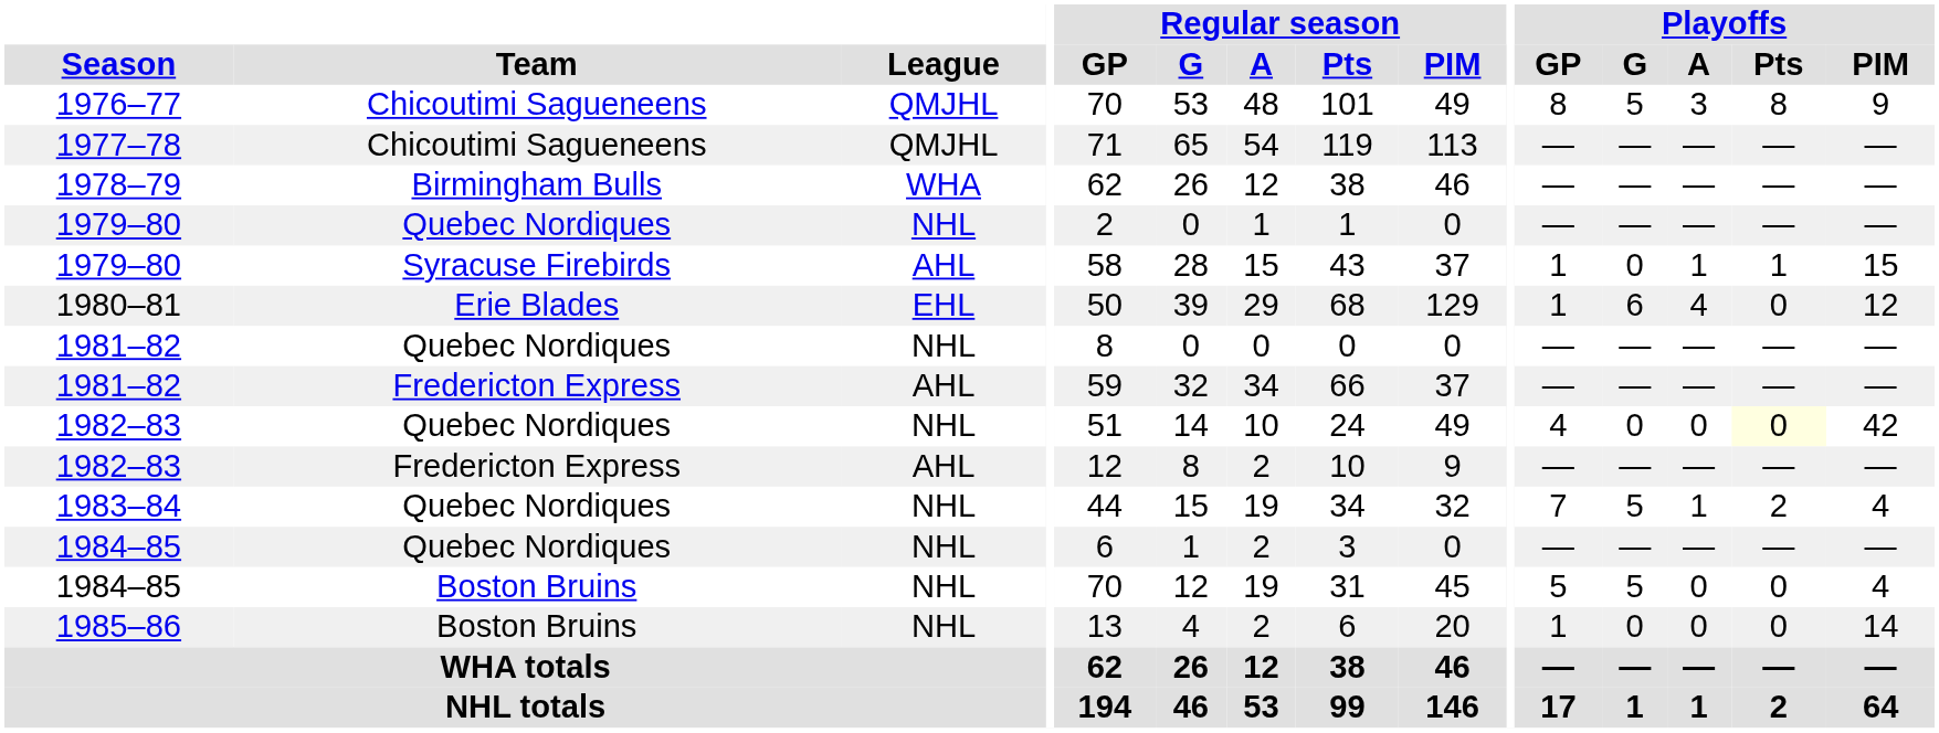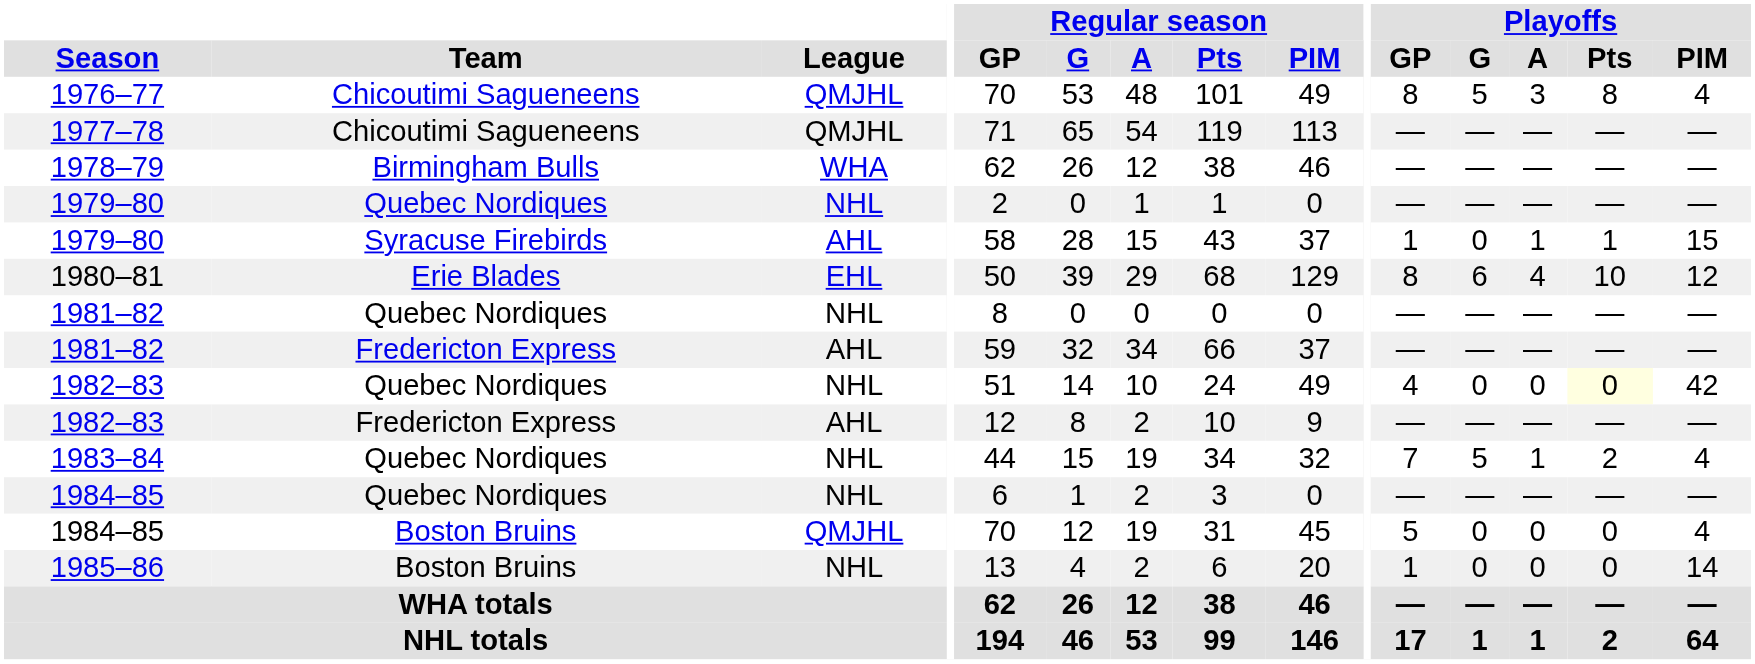1976–77 | Playoffs / PIM: 9 -> 4
1980–81 | Playoffs / GP: 1 -> 8
1980–81 | Playoffs / Pts: 0 -> 10
1984–85 / Boston Bruins | League: NHL -> QMJHL
1984–85 / Boston Bruins | Playoffs / G: 5 -> 0
